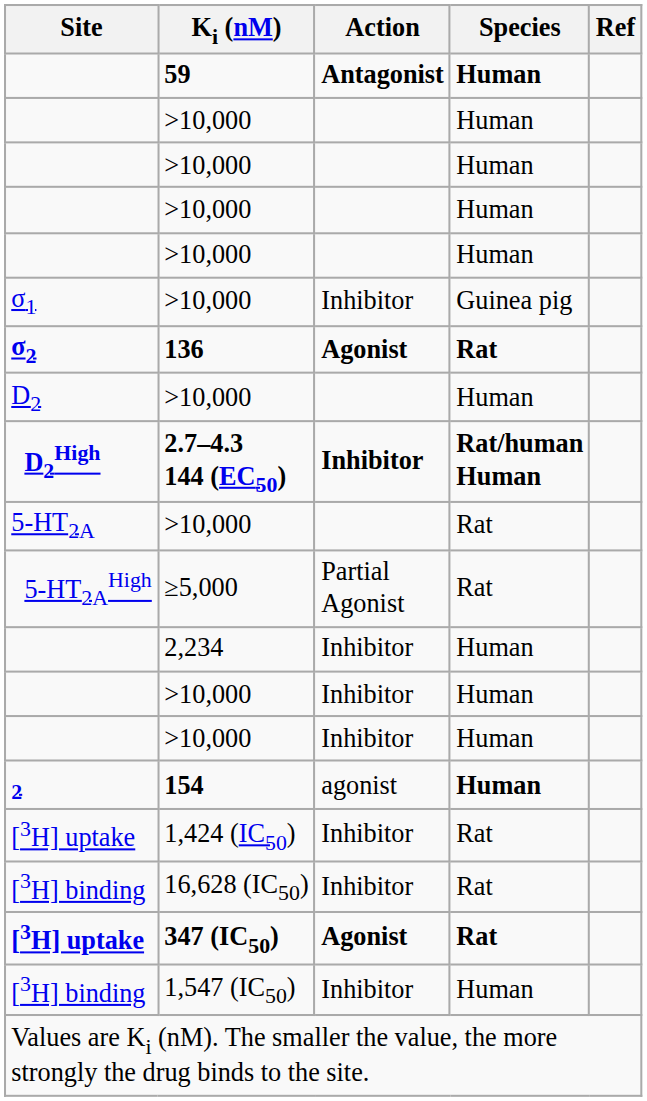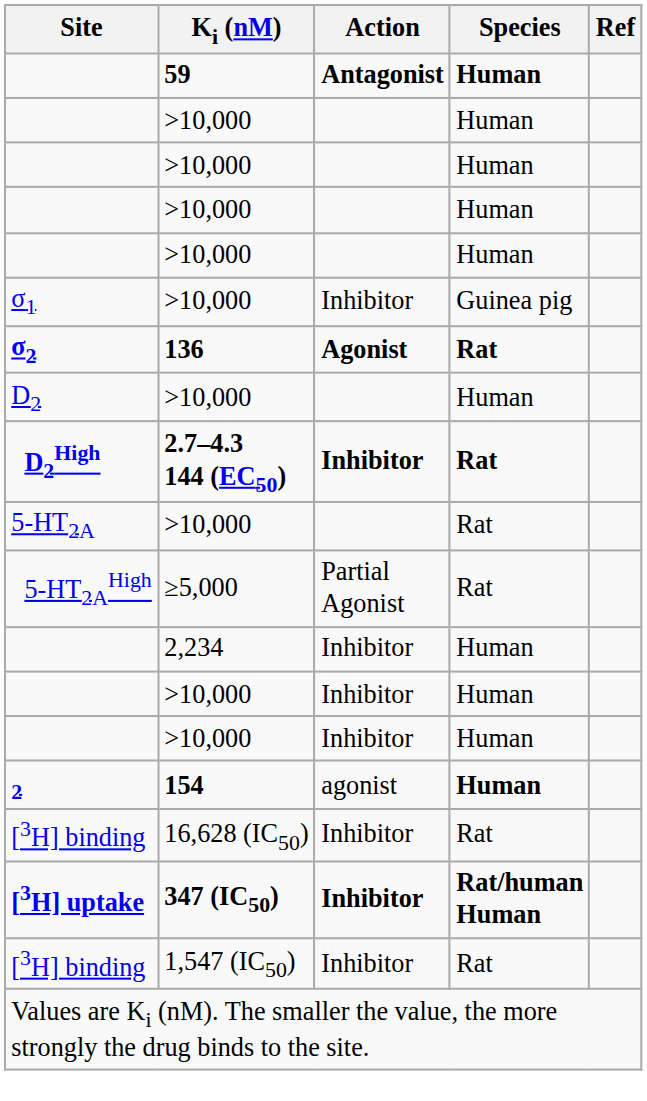2.7–4.3 144 (EC50) | Species: Rat/human Human -> Rat
- row: [3H] uptake | 1,424 (IC50) | Inhibitor | Rat
347 (IC50) | Action: Agonist -> Inhibitor
347 (IC50) | Species: Rat -> Rat/human Human
1,547 (IC50) | Species: Human -> Rat
